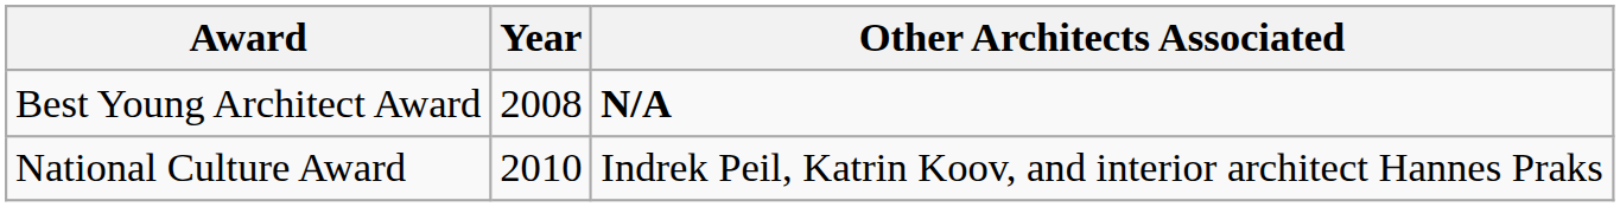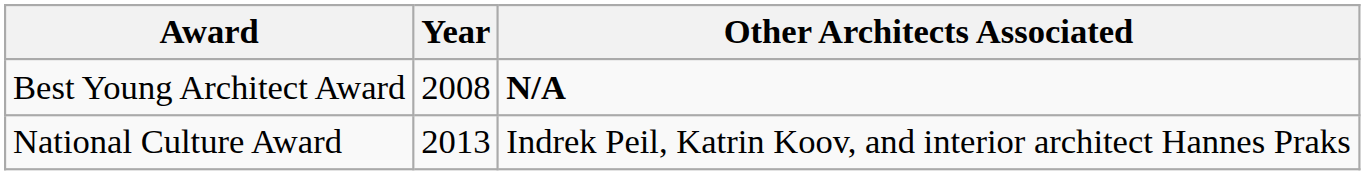National Culture Award | Year: 2010 -> 2013
